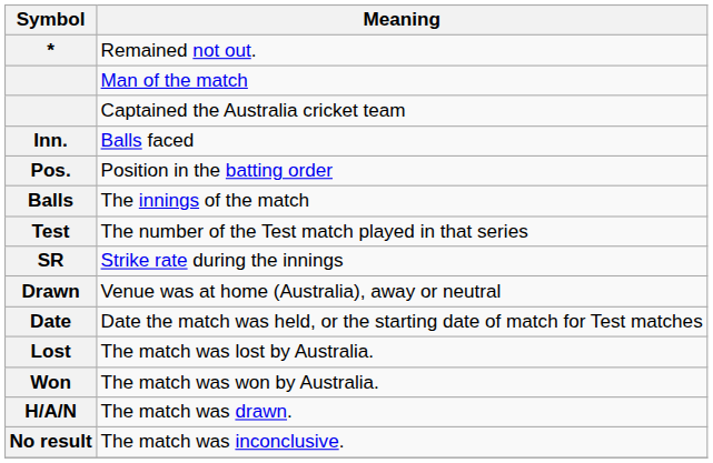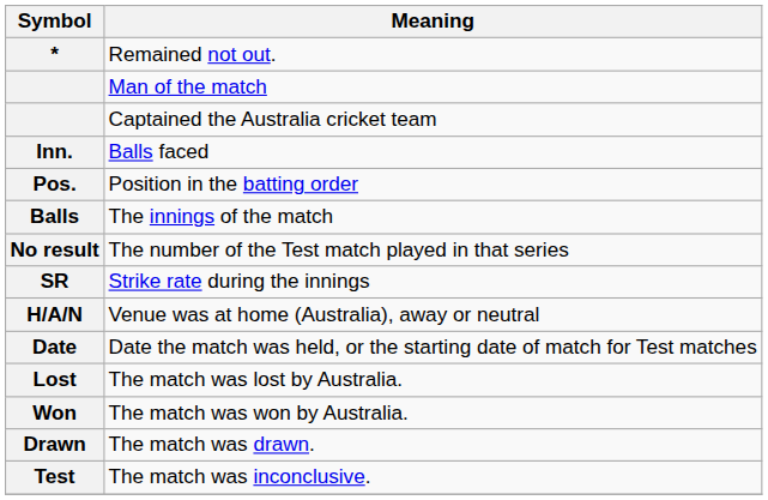The number of the Test match played in that series | Symbol: Test -> No result
Venue was at home (Australia), away or neutral | Symbol: Drawn -> H/A/N
The match was drawn. | Symbol: H/A/N -> Drawn
The match was inconclusive. | Symbol: No result -> Test
